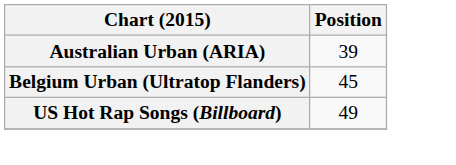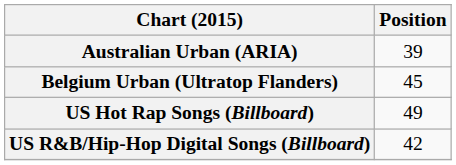+ row: US R&B/Hip-Hop Digital Songs (Billboard) | 42
